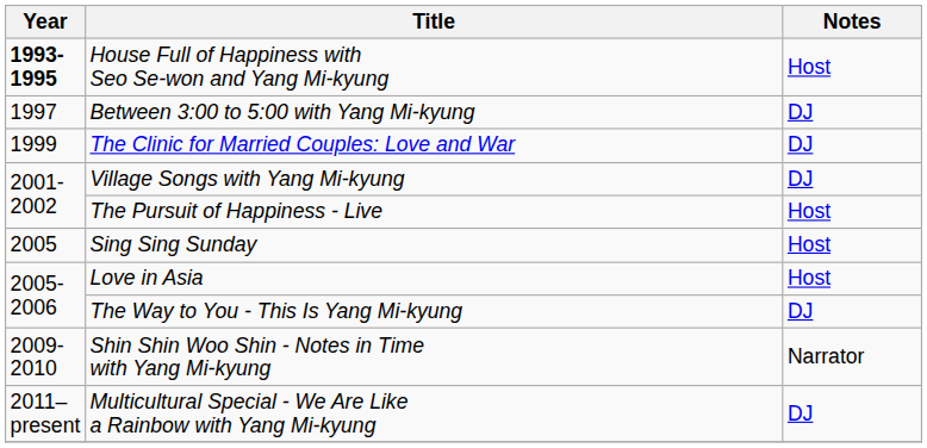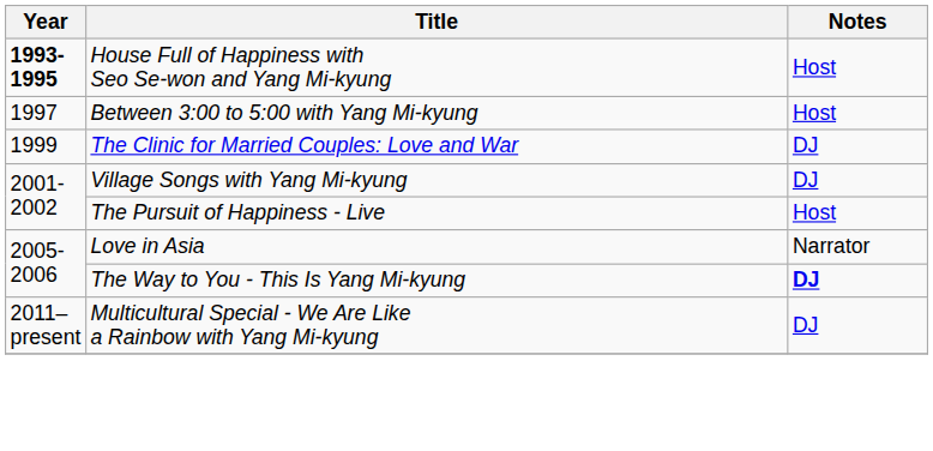Between 3:00 to 5:00 with Yang Mi-kyung | Notes: DJ -> Host
- row: 2005 | Sing Sing Sunday | Host
Love in Asia | Notes: Host -> Narrator
The Way to You - This Is Yang Mi-kyung | Notes: normal -> bold
- row: 2009-2010 | Shin Shin Woo Shin - Notes in Time with Yang Mi-kyung | Narrator
